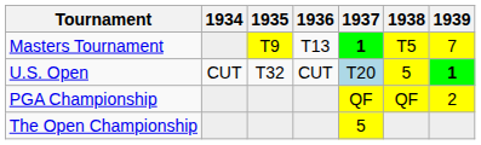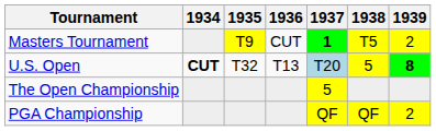Masters Tournament | 1936: T13 -> CUT
Masters Tournament | 1939: 7 -> 2
U.S. Open | 1934: normal -> bold
U.S. Open | 1936: CUT -> T13
U.S. Open | 1939: 1 -> 8
rows swapped: The Open Championship <-> PGA Championship
